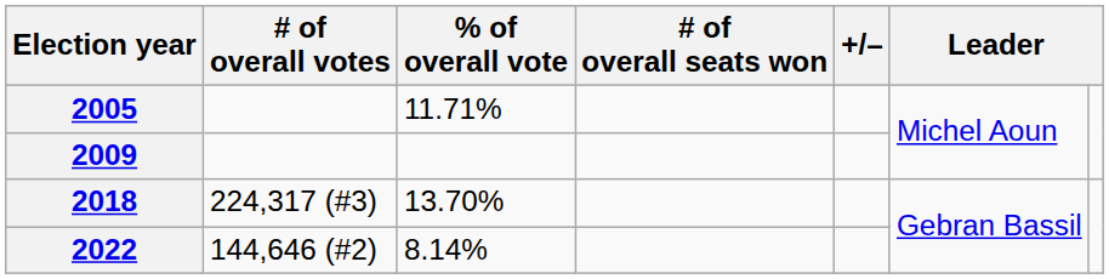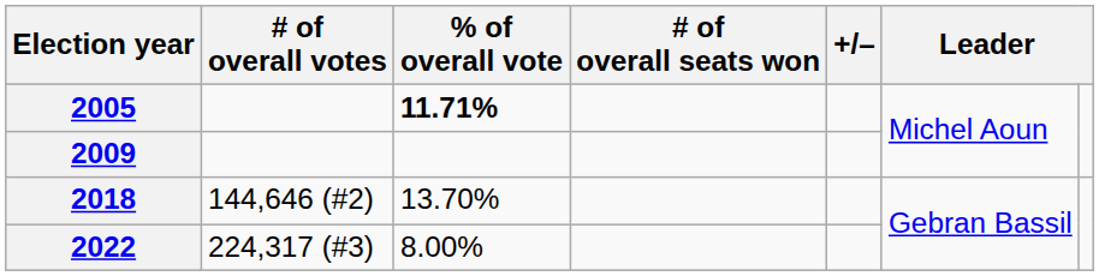2005 | % of overall vote: normal -> bold
2018 | # of overall votes: 224,317 (#3) -> 144,646 (#2)
2022 | # of overall votes: 144,646 (#2) -> 224,317 (#3)
2022 | % of overall vote: 8.14% -> 8.00%
